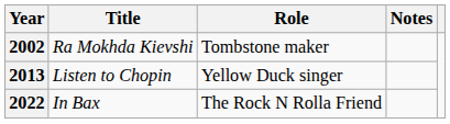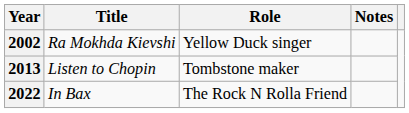2002 | Role: Tombstone maker -> Yellow Duck singer
2013 | Role: Yellow Duck singer -> Tombstone maker
